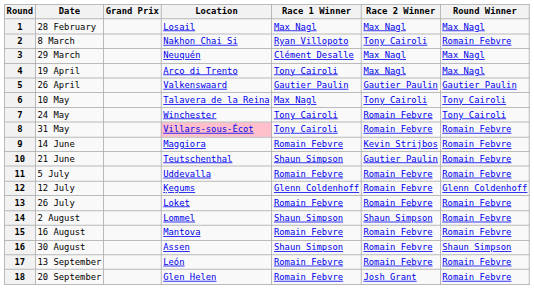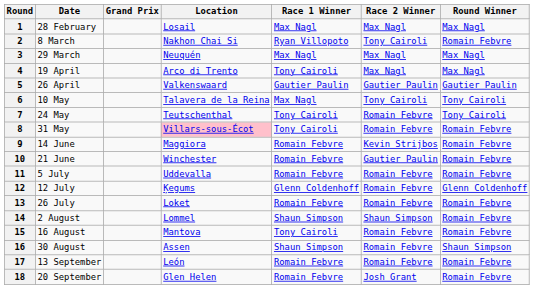3 | Race 1 Winner: Clément Desalle -> Max Nagl
7 | Location: Winchester -> Teutschenthal
10 | Location: Teutschenthal -> Winchester
10 | Race 1 Winner: Shaun Simpson -> Romain Febvre
15 | Race 1 Winner: Romain Febvre -> Tony Cairoli
